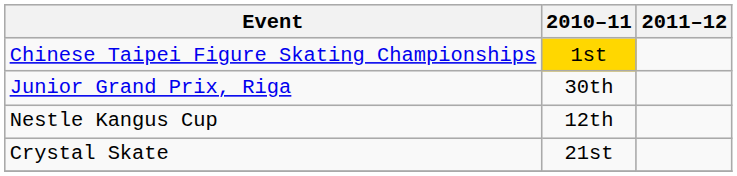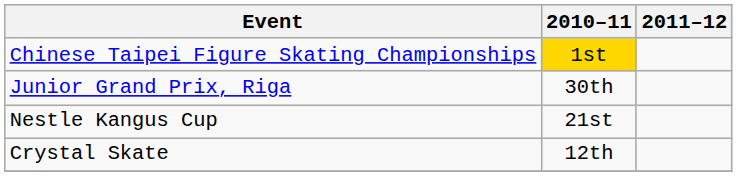Nestle Kangus Cup | 2010–11: 12th -> 21st
Crystal Skate | 2010–11: 21st -> 12th
